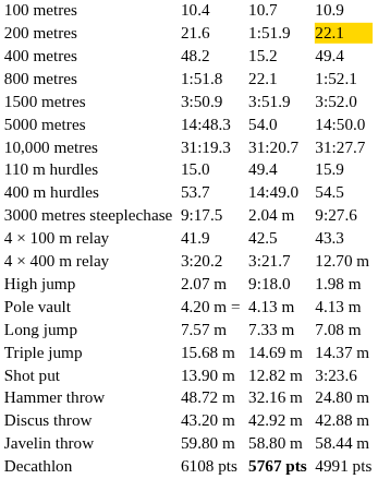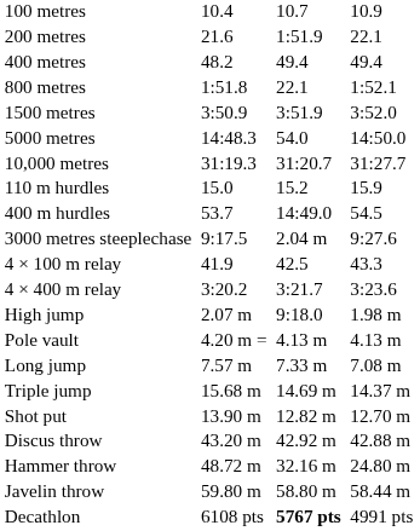200 metres | column 7: gold background -> no background
400 metres | column 5: 15.2 -> 49.4
110 m hurdles | column 5: 49.4 -> 15.2
4 × 400 m relay | column 7: 12.70 m -> 3:23.6
Shot put | column 7: 3:23.6 -> 12.70 m
rows swapped: Discus throw <-> Hammer throw
